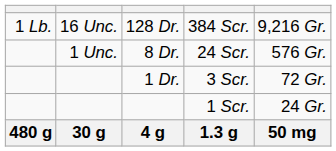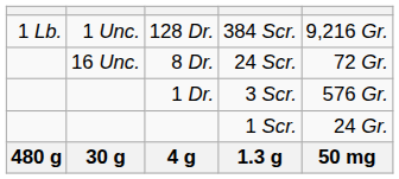128 Dr. | column 2: 16 Unc. -> 1 Unc.
8 Dr. | column 2: 1 Unc. -> 16 Unc.
8 Dr. | column 5: 576 Gr. -> 72 Gr.
1 Dr. | column 5: 72 Gr. -> 576 Gr.
